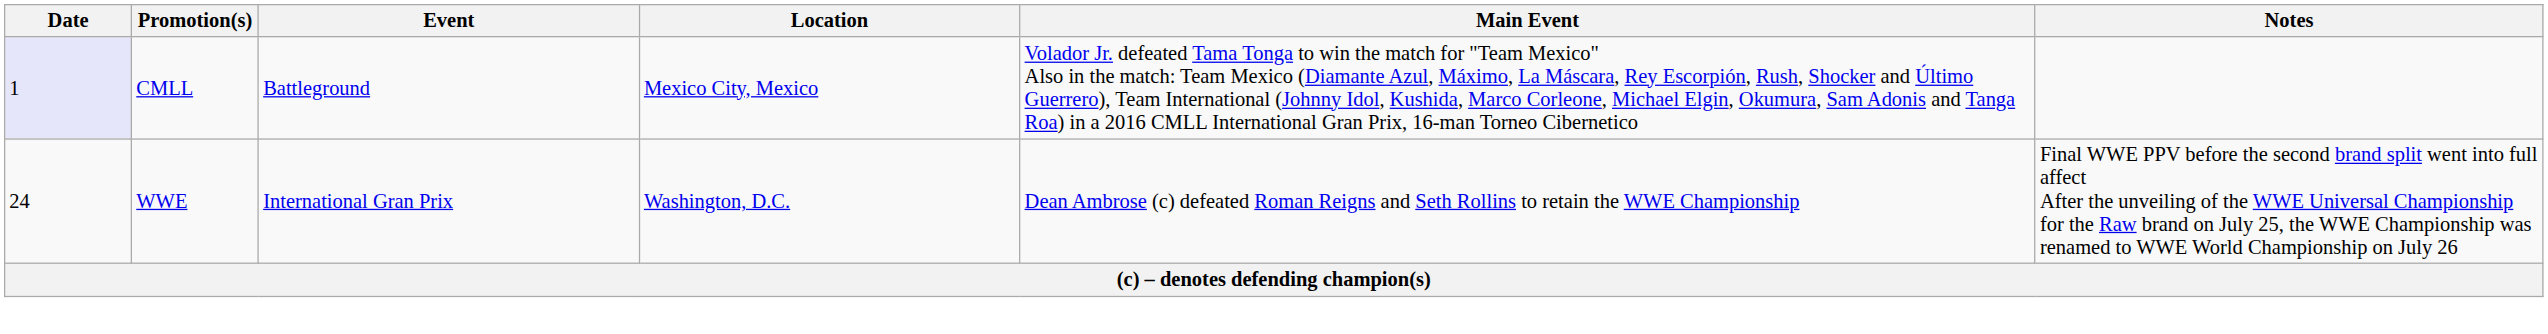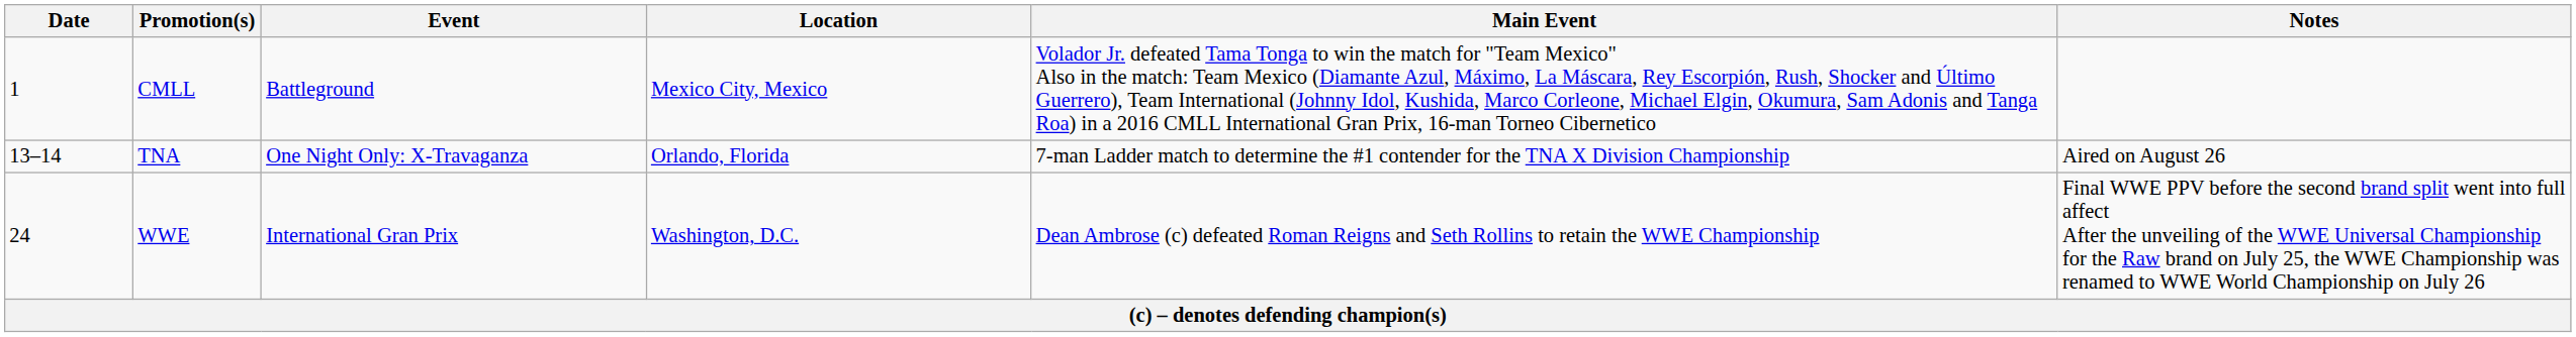CMLL | Date: lavender background -> no background
+ row: 13–14 | TNA | One Night Only: X-Travaganza | Orlando, Florida | 7-man Ladder match to determine the #1 contender for the TNA X Division Championship | Aired on August 26
